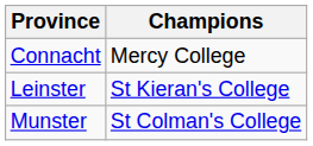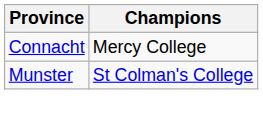- row: Leinster | St Kieran's College
